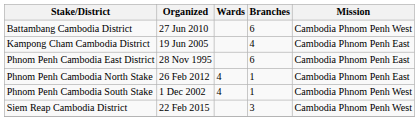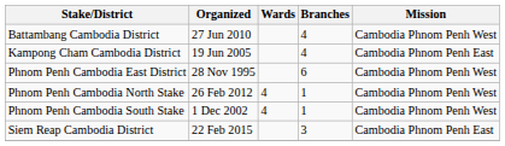Battambang Cambodia District | Branches: 6 -> 4
Phnom Penh Cambodia East District | Mission: Cambodia Phnom Penh East -> Cambodia Phnom Penh West
Phnom Penh Cambodia North Stake | Mission: Cambodia Phnom Penh East -> Cambodia Phnom Penh West
Siem Reap Cambodia District | Mission: Cambodia Phnom Penh West -> Cambodia Phnom Penh East
